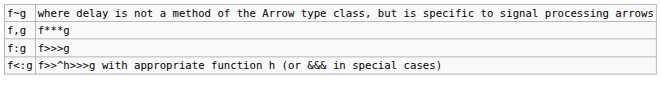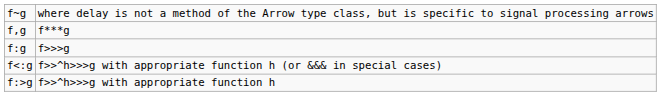+ row: f:>g | f>>^h>>>g with appropriate function h
